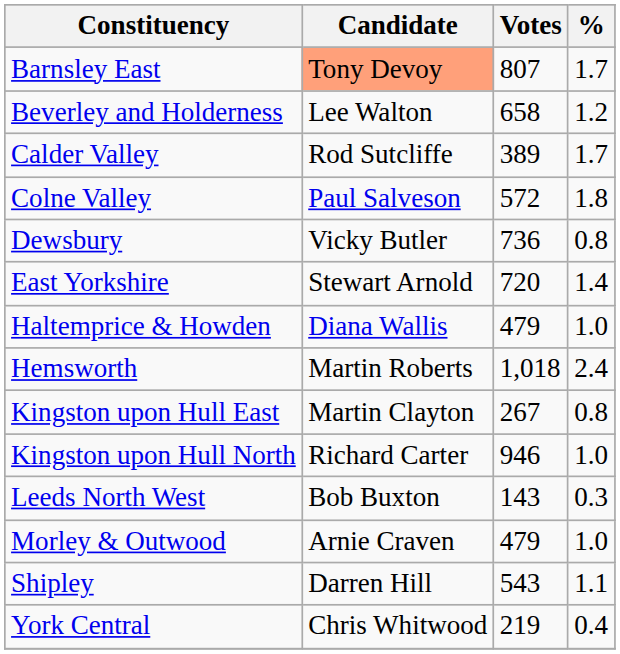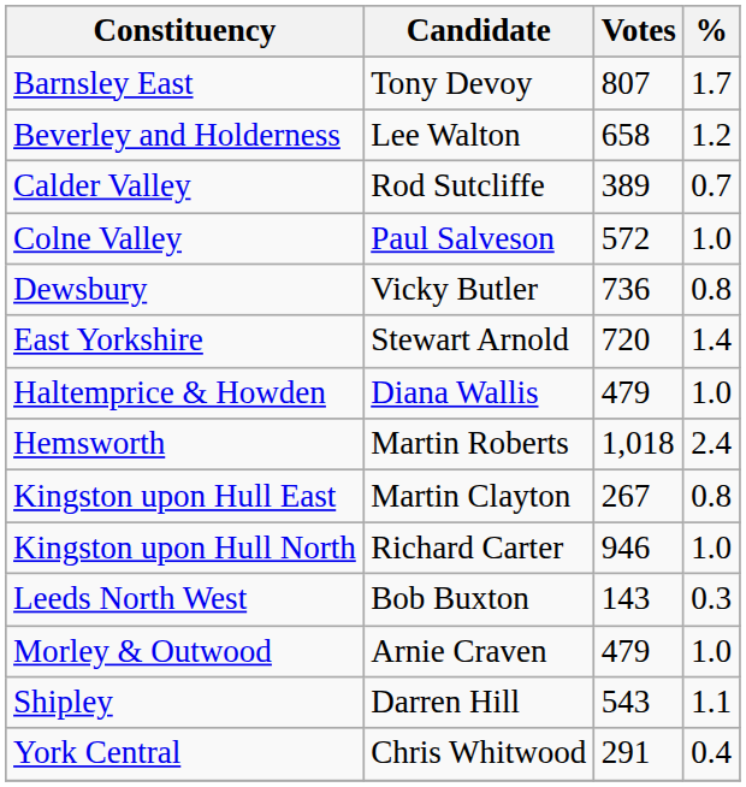Barnsley East | Candidate: lightsalmon background -> no background
Calder Valley | %: 1.7 -> 0.7
Colne Valley | %: 1.8 -> 1.0
York Central | Votes: 219 -> 291
